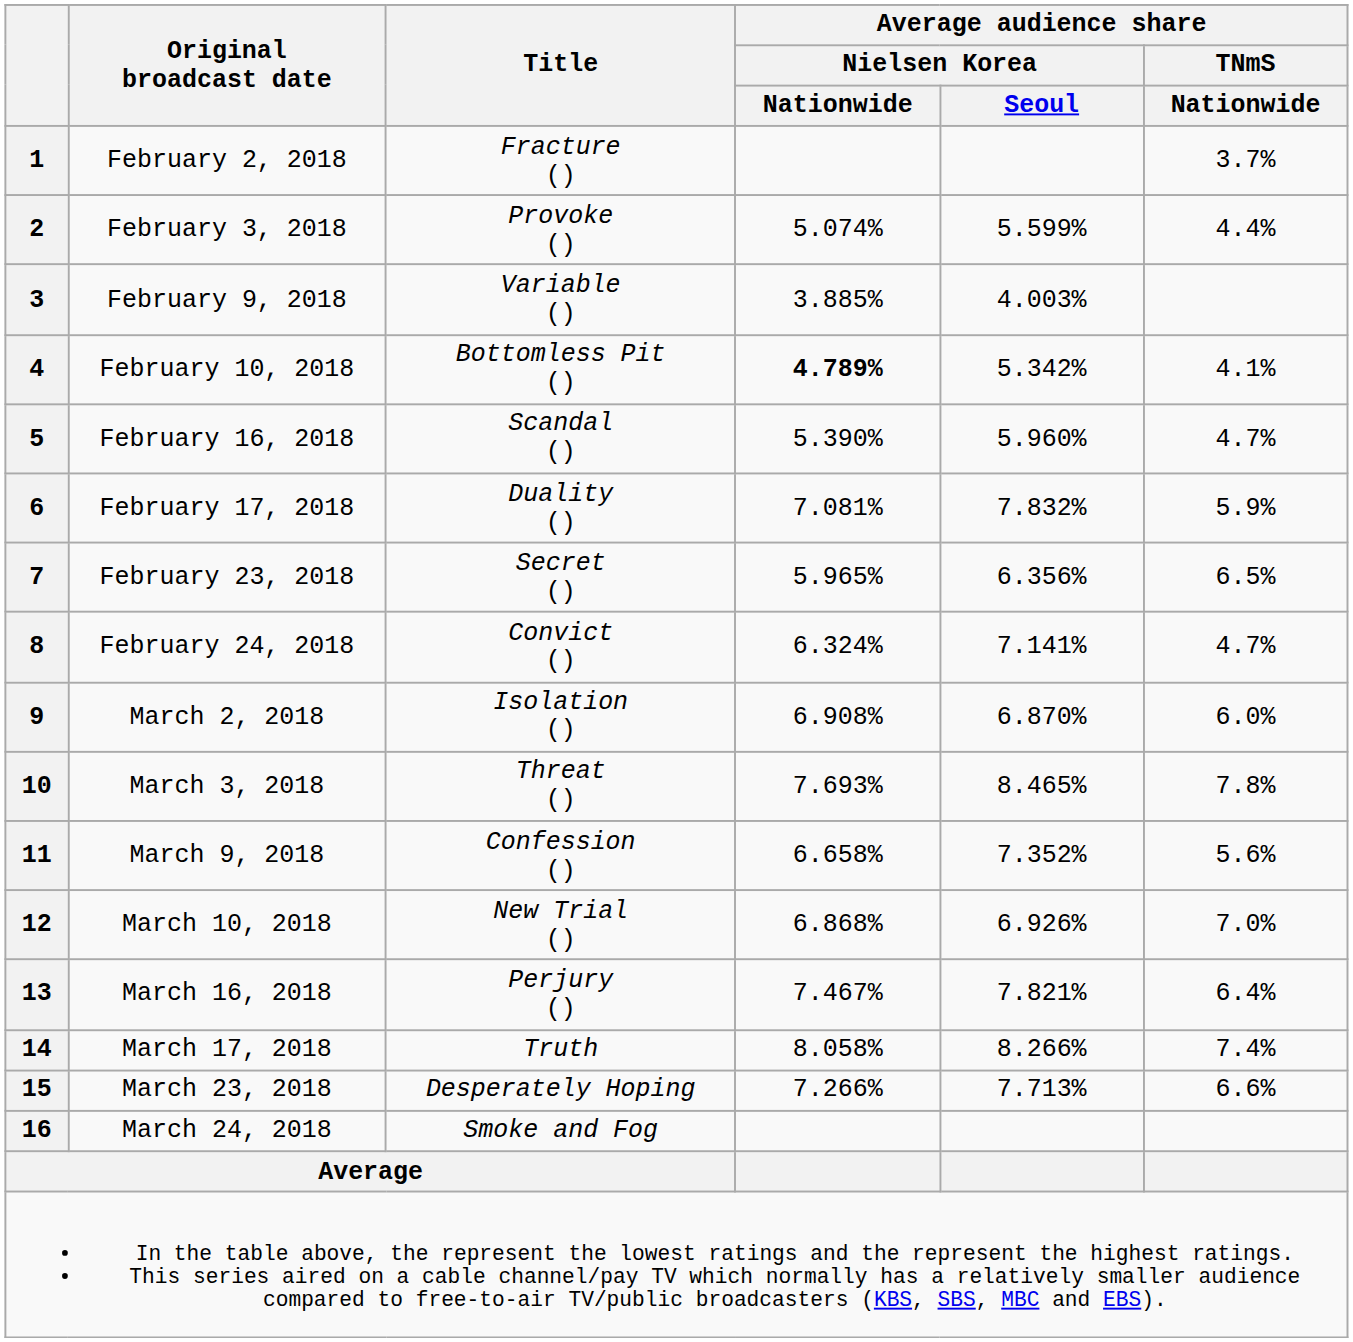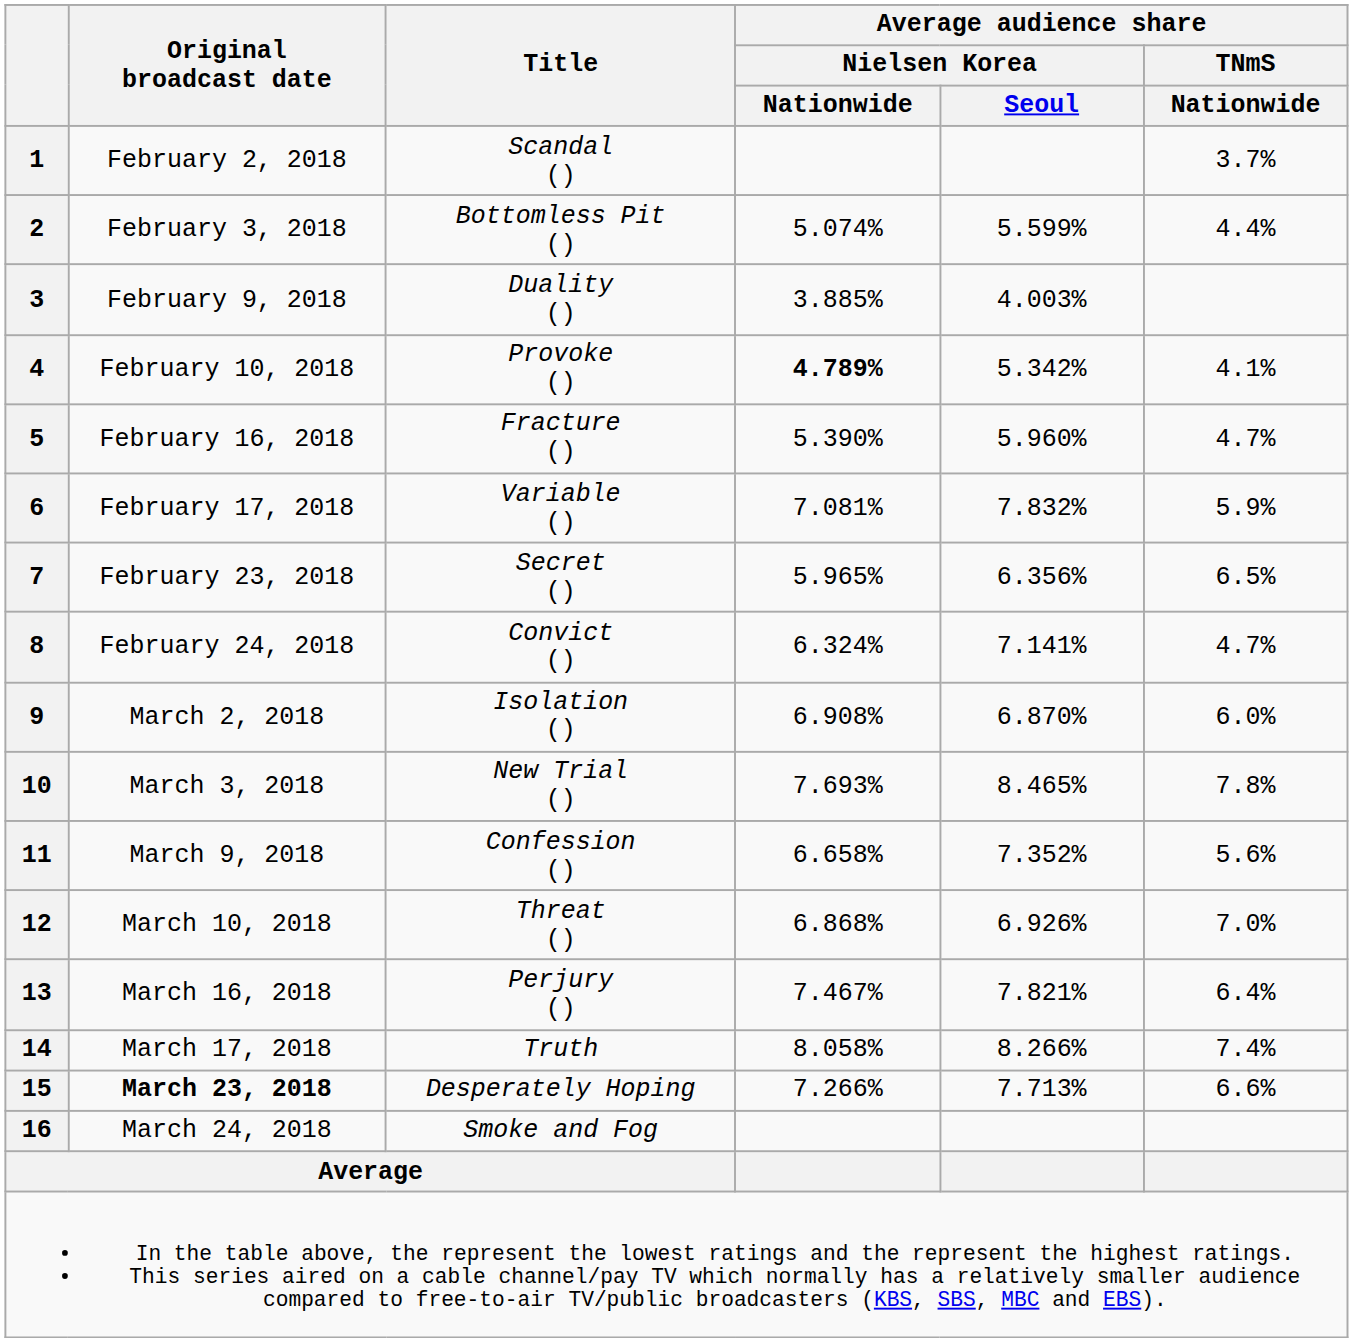1 | Title: Fracture () -> Scandal ()
2 | Title: Provoke () -> Bottomless Pit ()
3 | Title: Variable () -> Duality ()
4 | Title: Bottomless Pit () -> Provoke ()
5 | Title: Scandal () -> Fracture ()
6 | Title: Duality () -> Variable ()
10 | Title: Threat () -> New Trial ()
12 | Title: New Trial () -> Threat ()
15 | Original broadcast date: normal -> bold
